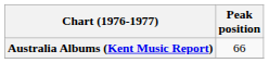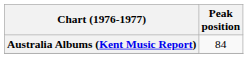Australia Albums (Kent Music Report) | Peak position: 66 -> 84
